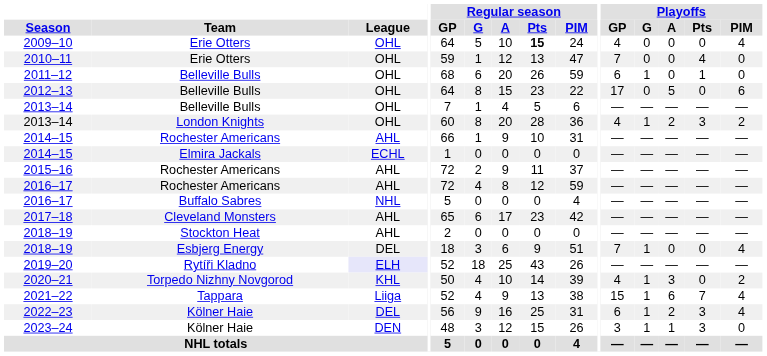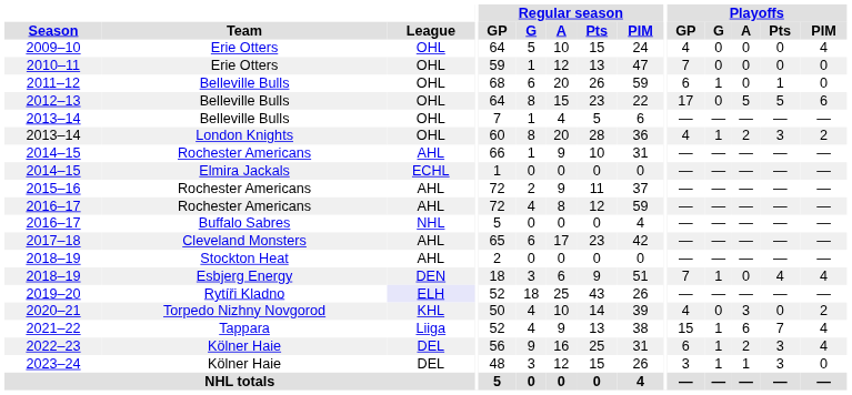2009–10 | Regular season / Pts: bold -> normal
2010–11 | Playoffs / Pts: 4 -> 0
2012–13 | Playoffs / Pts: 0 -> 5
2018–19 / Esbjerg Energy | League: DEL -> DEN
2018–19 / Esbjerg Energy | Playoffs / Pts: 0 -> 4
2020–21 | Playoffs / G: 1 -> 0
2023–24 | League: DEN -> DEL
